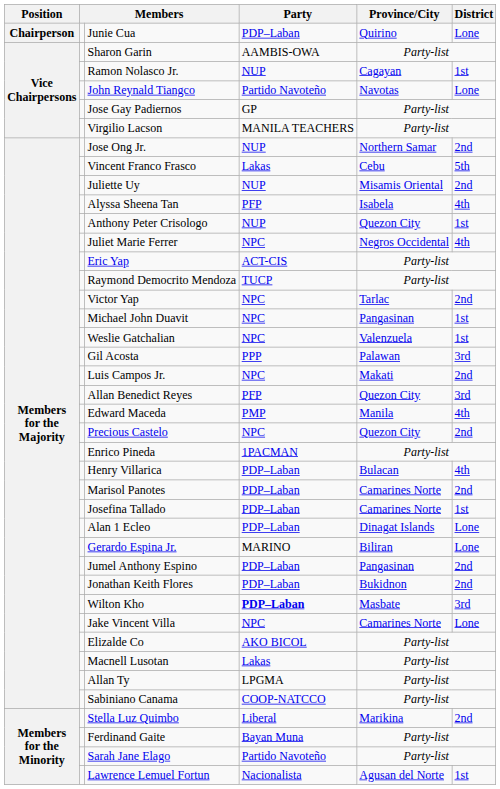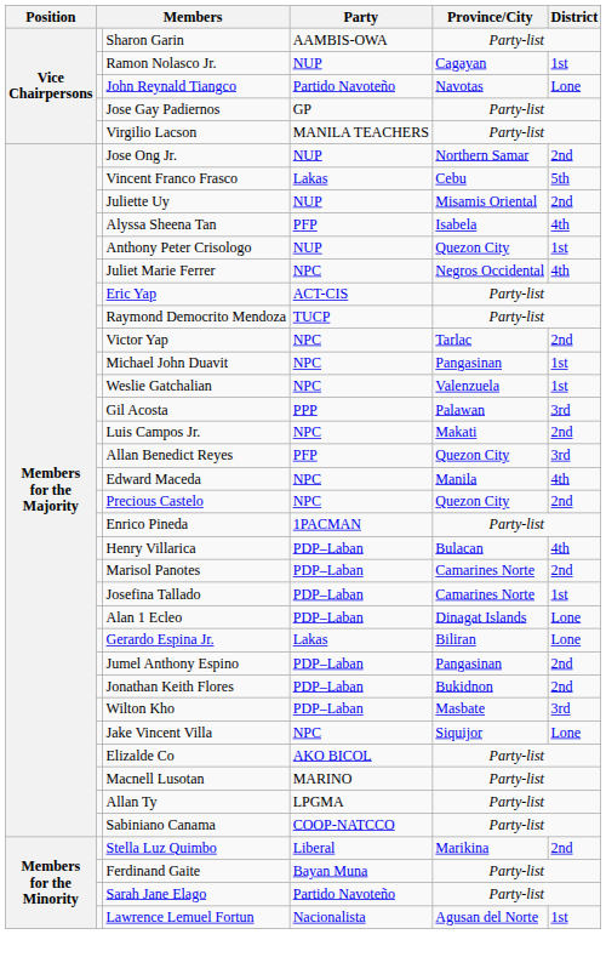- row: Chairperson | Junie Cua | PDP–Laban | Quirino | Lone
Edward Maceda | Party: PMP -> NPC
Gerardo Espina Jr. | Party: MARINO -> Lakas
Wilton Kho | Party: bold -> normal
Jake Vincent Villa | Province/City: Camarines Norte -> Siquijor
Macnell Lusotan | Party: Lakas -> MARINO
